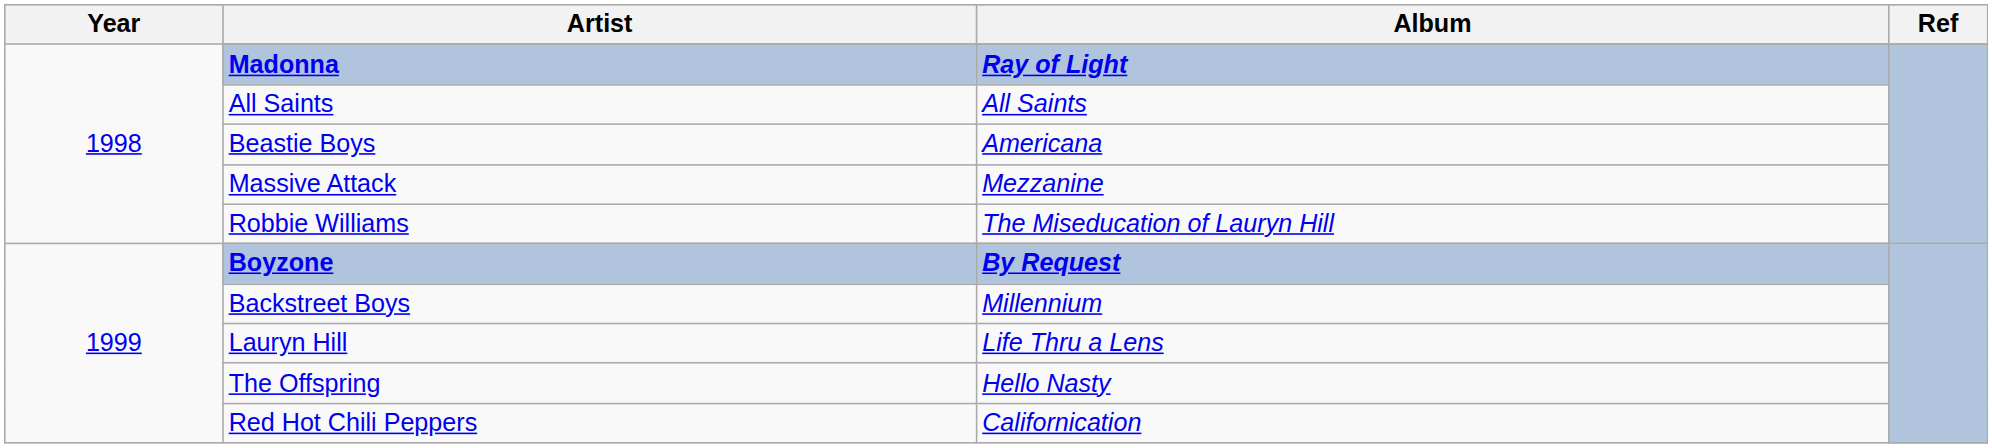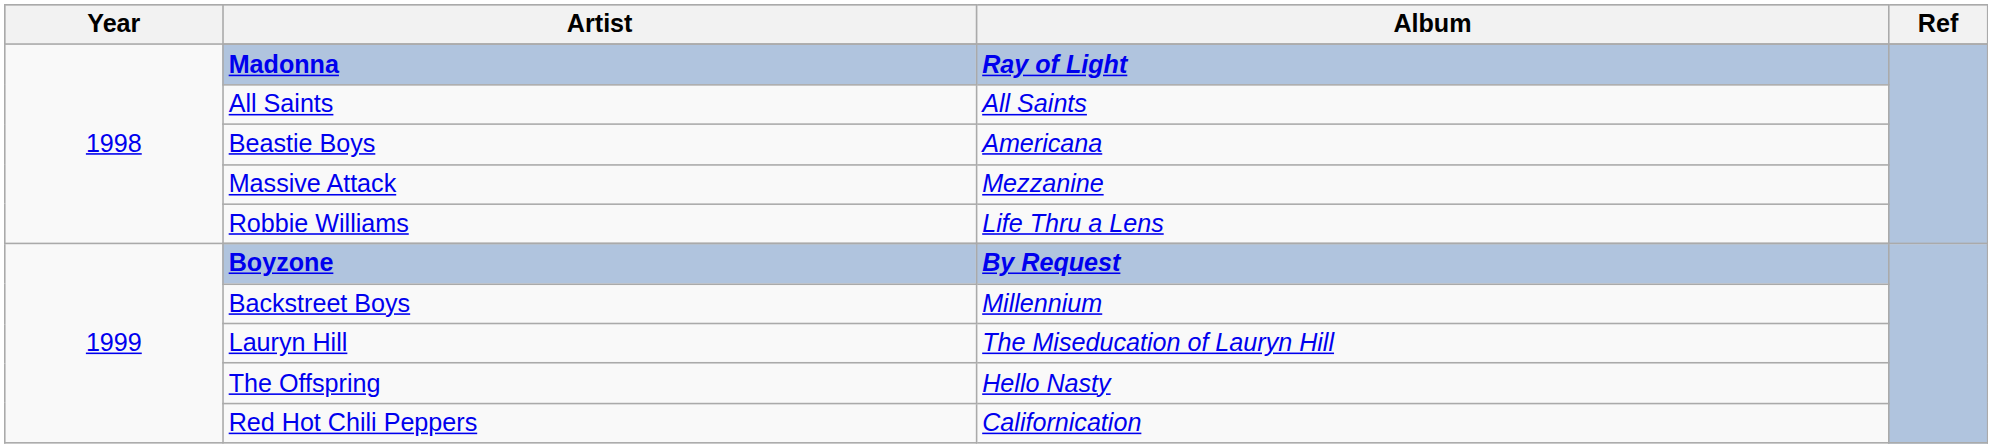Robbie Williams | Album: The Miseducation of Lauryn Hill -> Life Thru a Lens
Lauryn Hill | Album: Life Thru a Lens -> The Miseducation of Lauryn Hill
